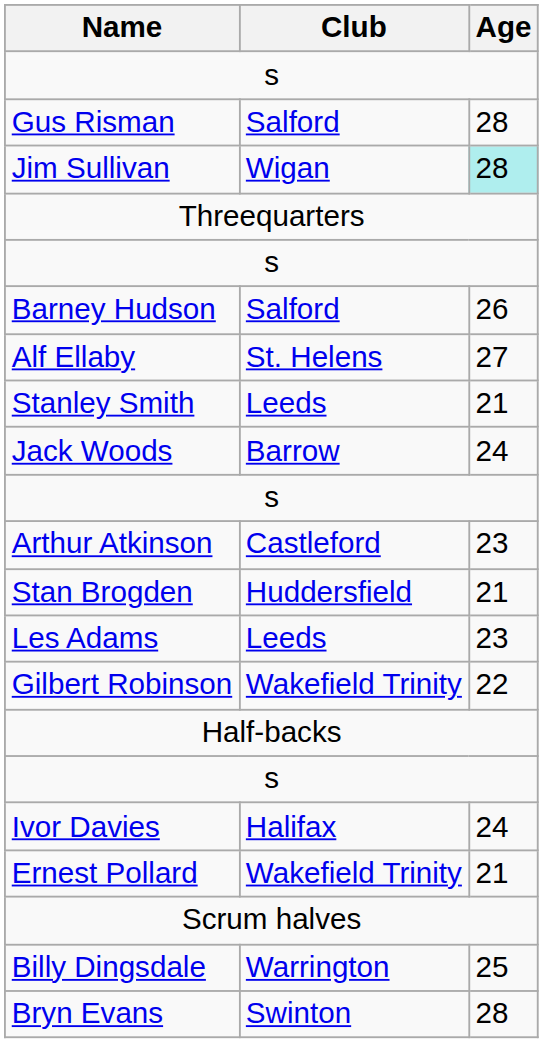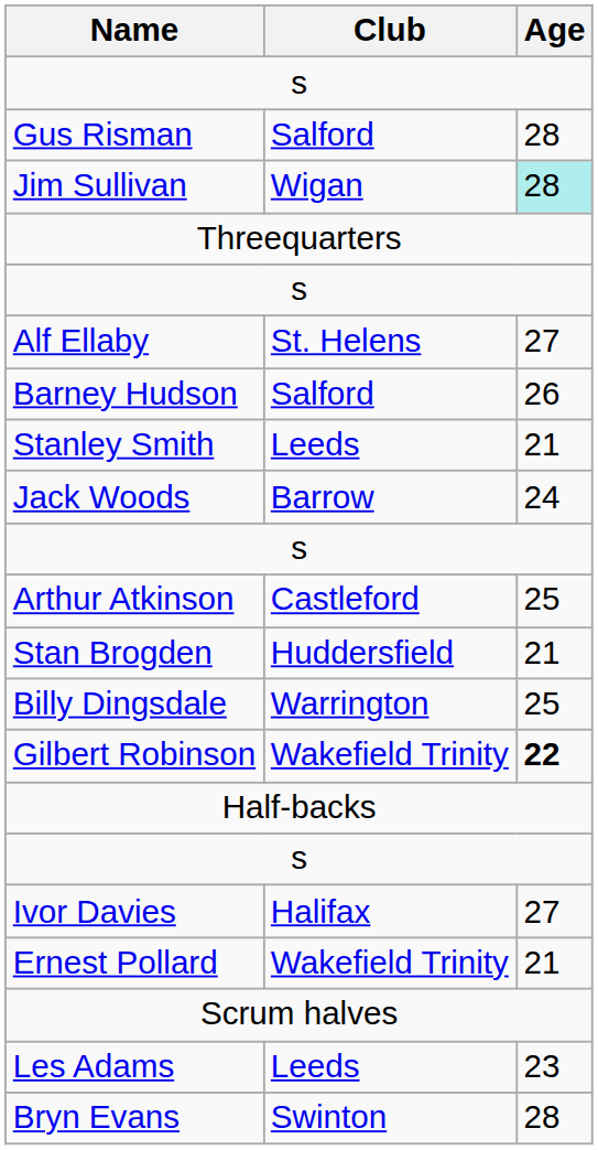rows swapped: Alf Ellaby <-> Barney Hudson
Arthur Atkinson | Age: 23 -> 25
rows swapped: Billy Dingsdale <-> Les Adams
Gilbert Robinson | Age: normal -> bold
Ivor Davies | Age: 24 -> 27
